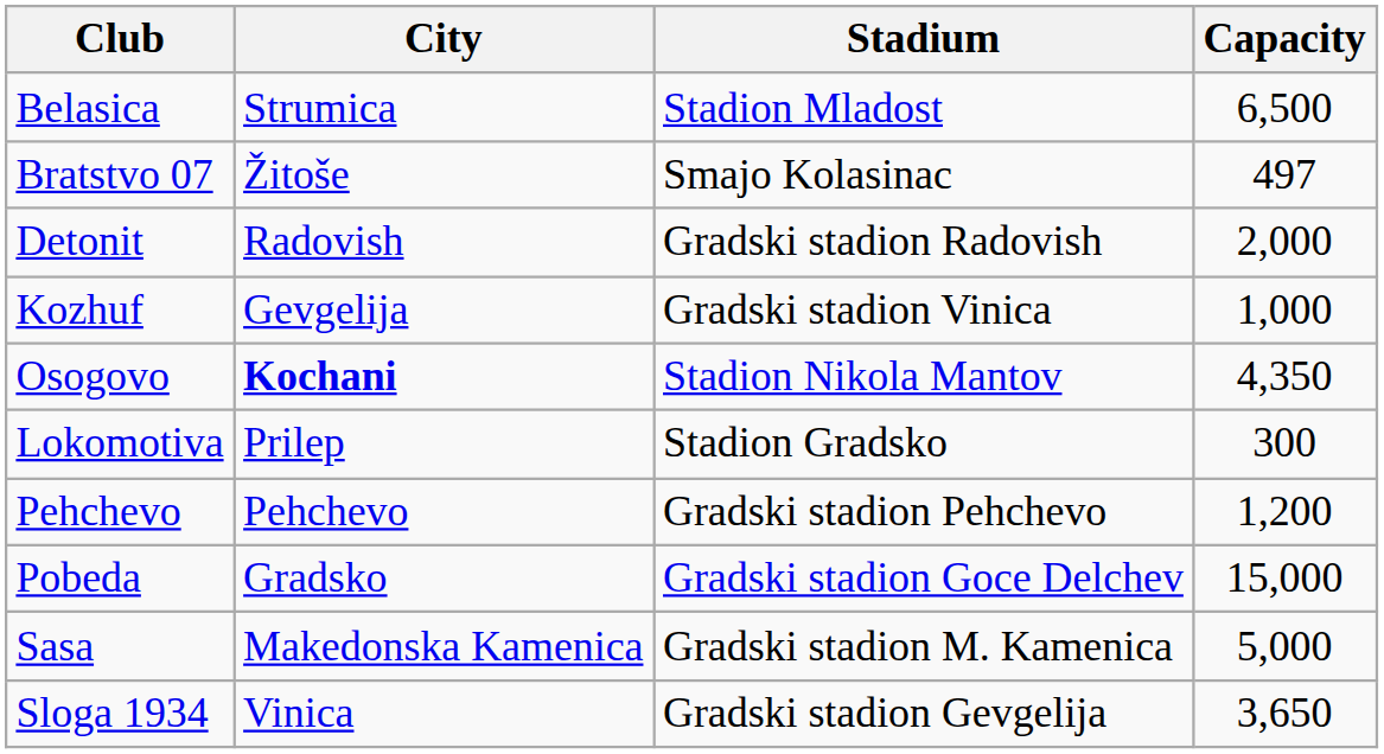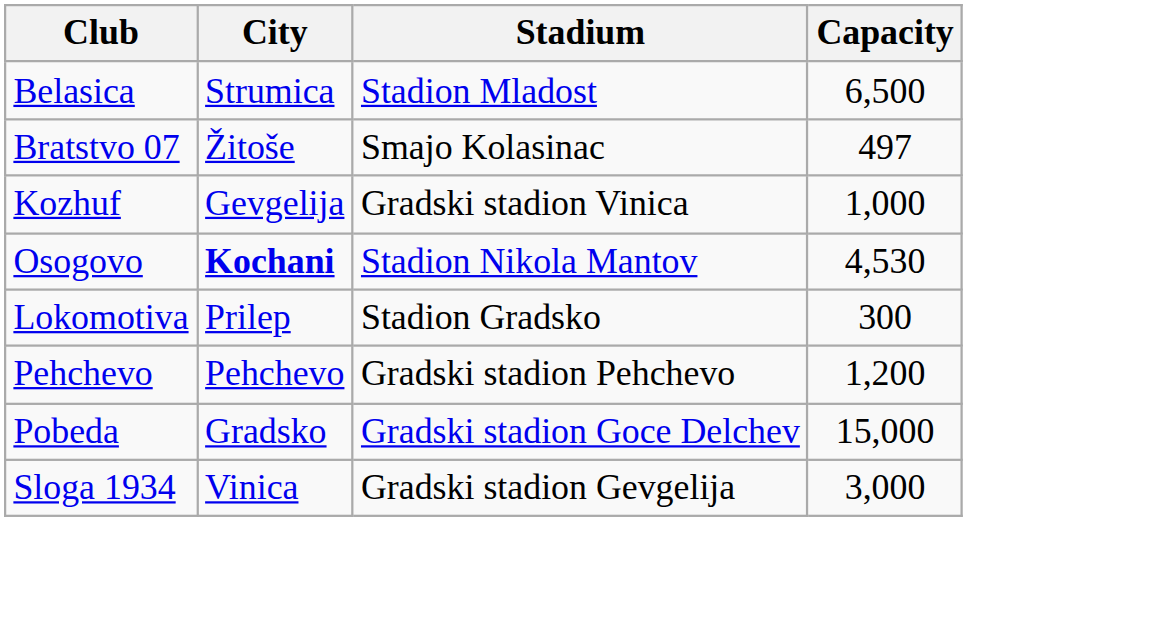- row: Detonit | Radovish | Gradski stadion Radovish | 2,000
Osogovo | Capacity: 4,350 -> 4,530
- row: Sasa | Makedonska Kamenica | Gradski stadion M. Kamenica | 5,000
Sloga 1934 | Capacity: 3,650 -> 3,000
